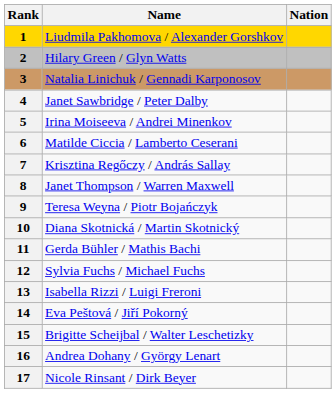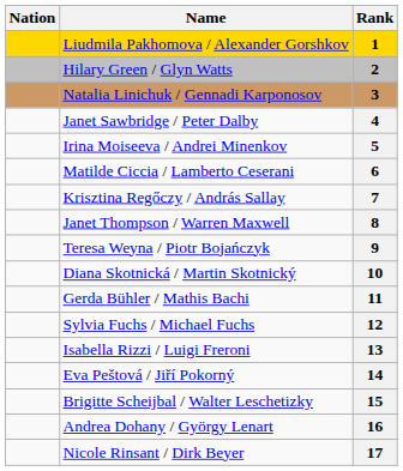columns swapped: Rank <-> Nation
